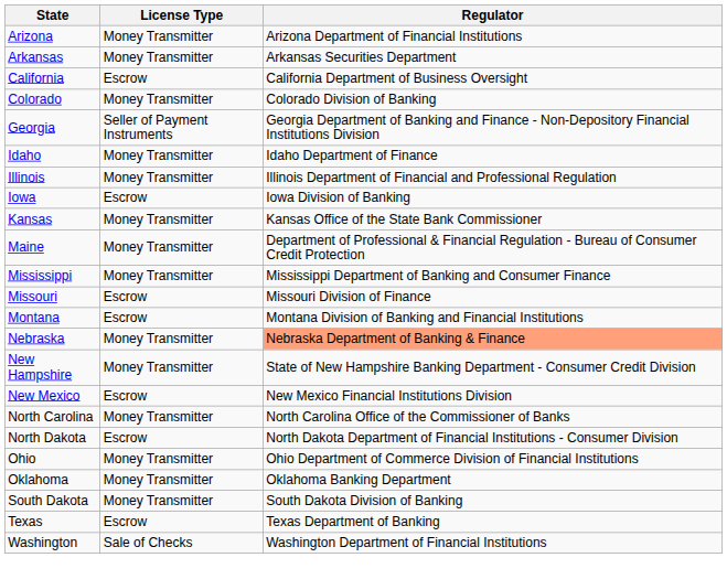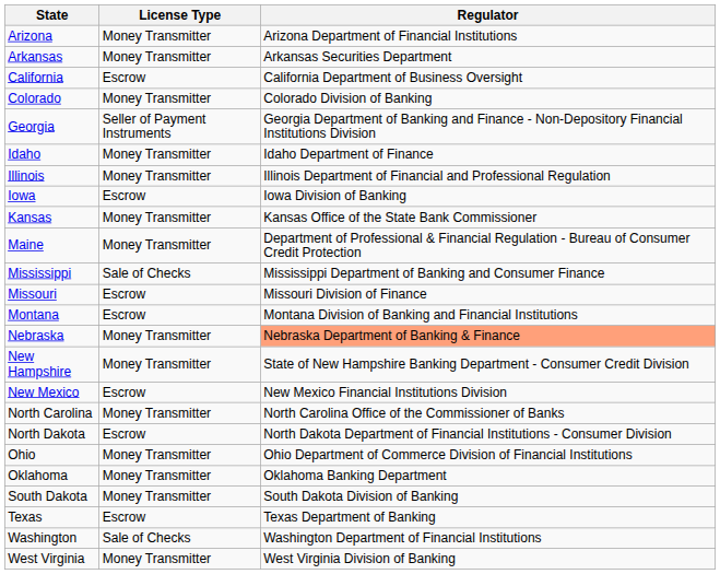Mississippi | License Type: Money Transmitter -> Sale of Checks
+ row: West Virginia | Money Transmitter | West Virginia Division of Banking
